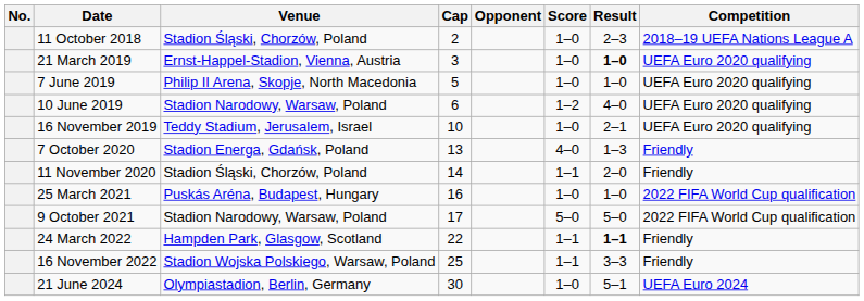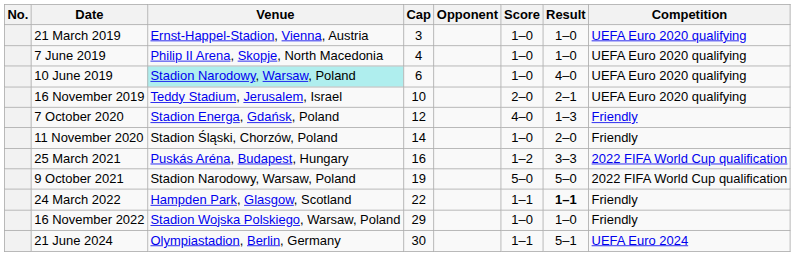- row: 11 October 2018 | Stadion Śląski, Chorzów, Poland | 2 | 1–0 | 2–3 | 2018–19 UEFA Nations League A
21 March 2019 | Result: bold -> normal
7 June 2019 | Cap: 5 -> 4
10 June 2019 | Venue: no background -> paleturquoise background
10 June 2019 | Score: 1–2 -> 1–0
16 November 2019 | Score: 1–0 -> 2–0
7 October 2020 | Cap: 13 -> 12
11 November 2020 | Score: 1–1 -> 1–0
25 March 2021 | Score: 1–0 -> 1–2
25 March 2021 | Result: 1–0 -> 3–3
9 October 2021 | Cap: 17 -> 19
16 November 2022 | Cap: 25 -> 29
16 November 2022 | Score: 1–1 -> 1–0
16 November 2022 | Result: 3–3 -> 1–0
21 June 2024 | Score: 1–0 -> 1–1
